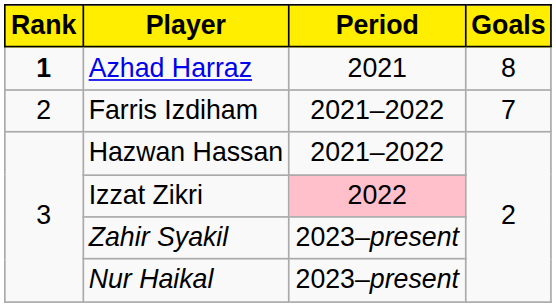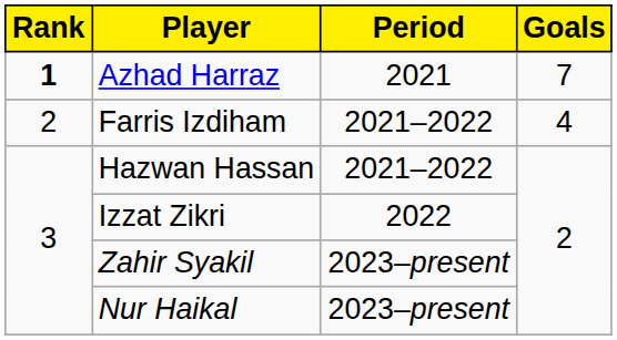Azhad Harraz | Goals: 8 -> 7
Farris Izdiham | Goals: 7 -> 4
Izzat Zikri | Period: pink background -> no background
